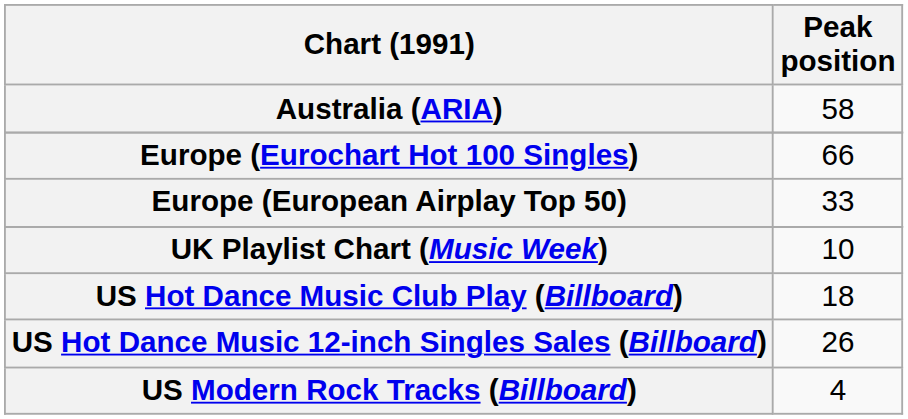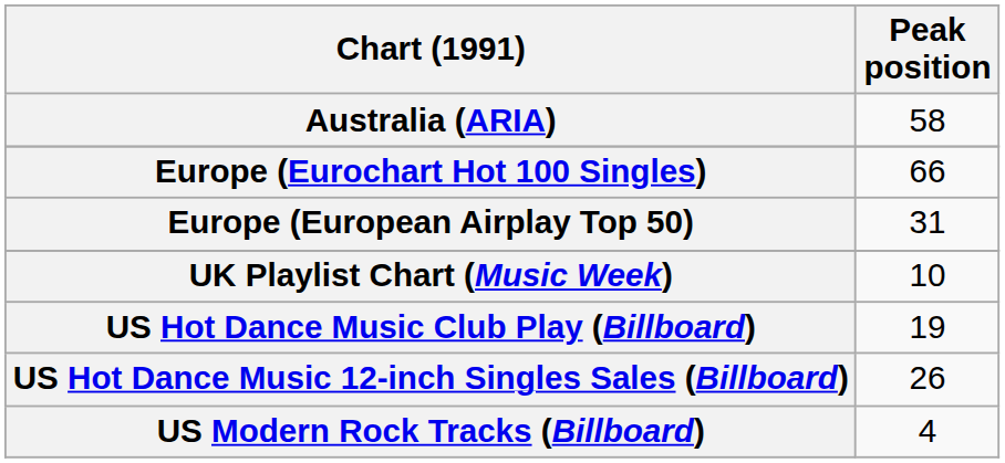Europe (European Airplay Top 50) | Peak position: 33 -> 31
US Hot Dance Music Club Play (Billboard) | Peak position: 18 -> 19
